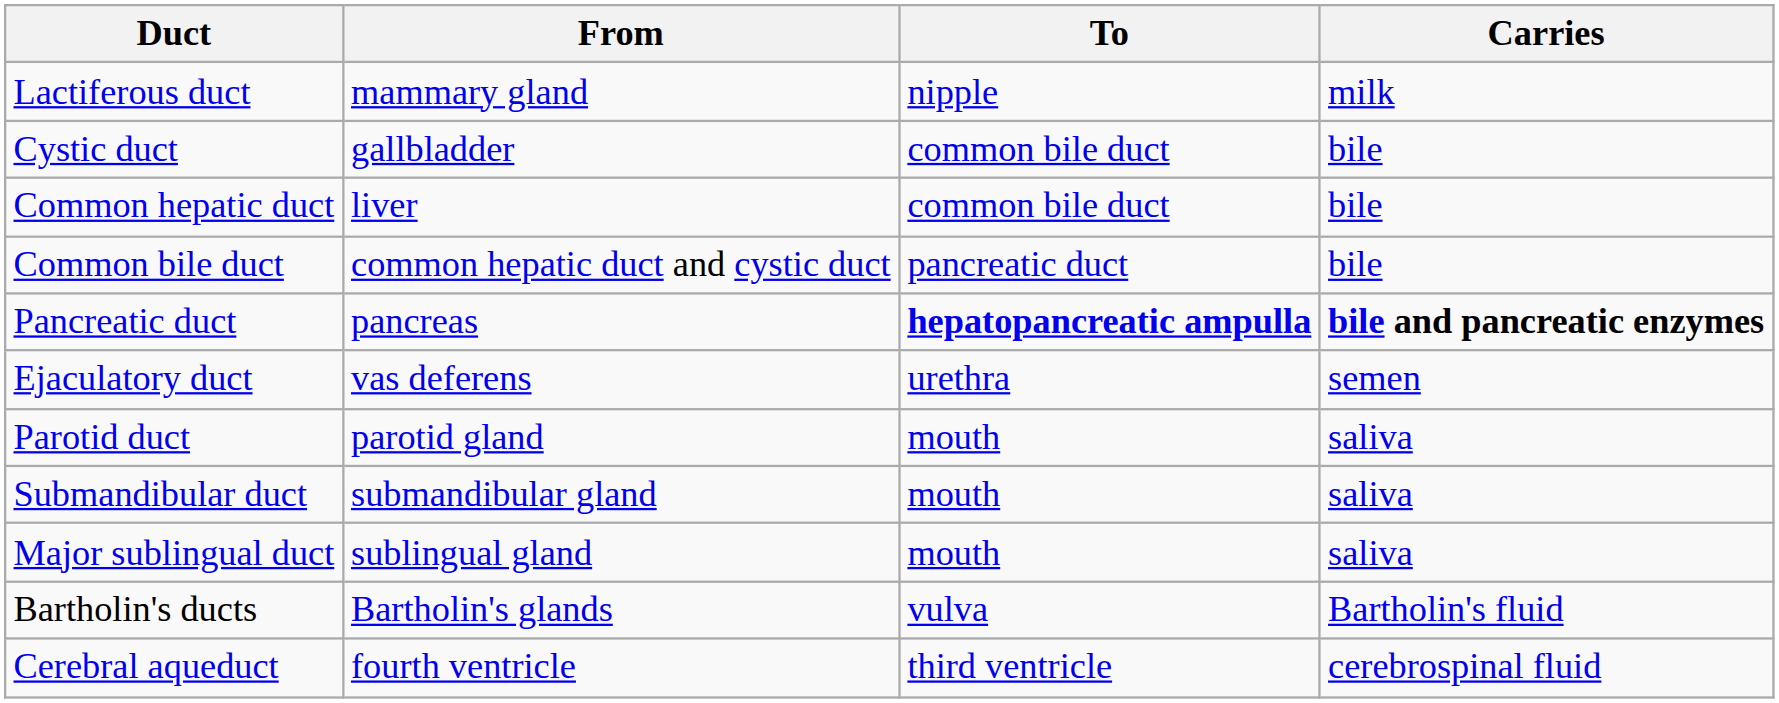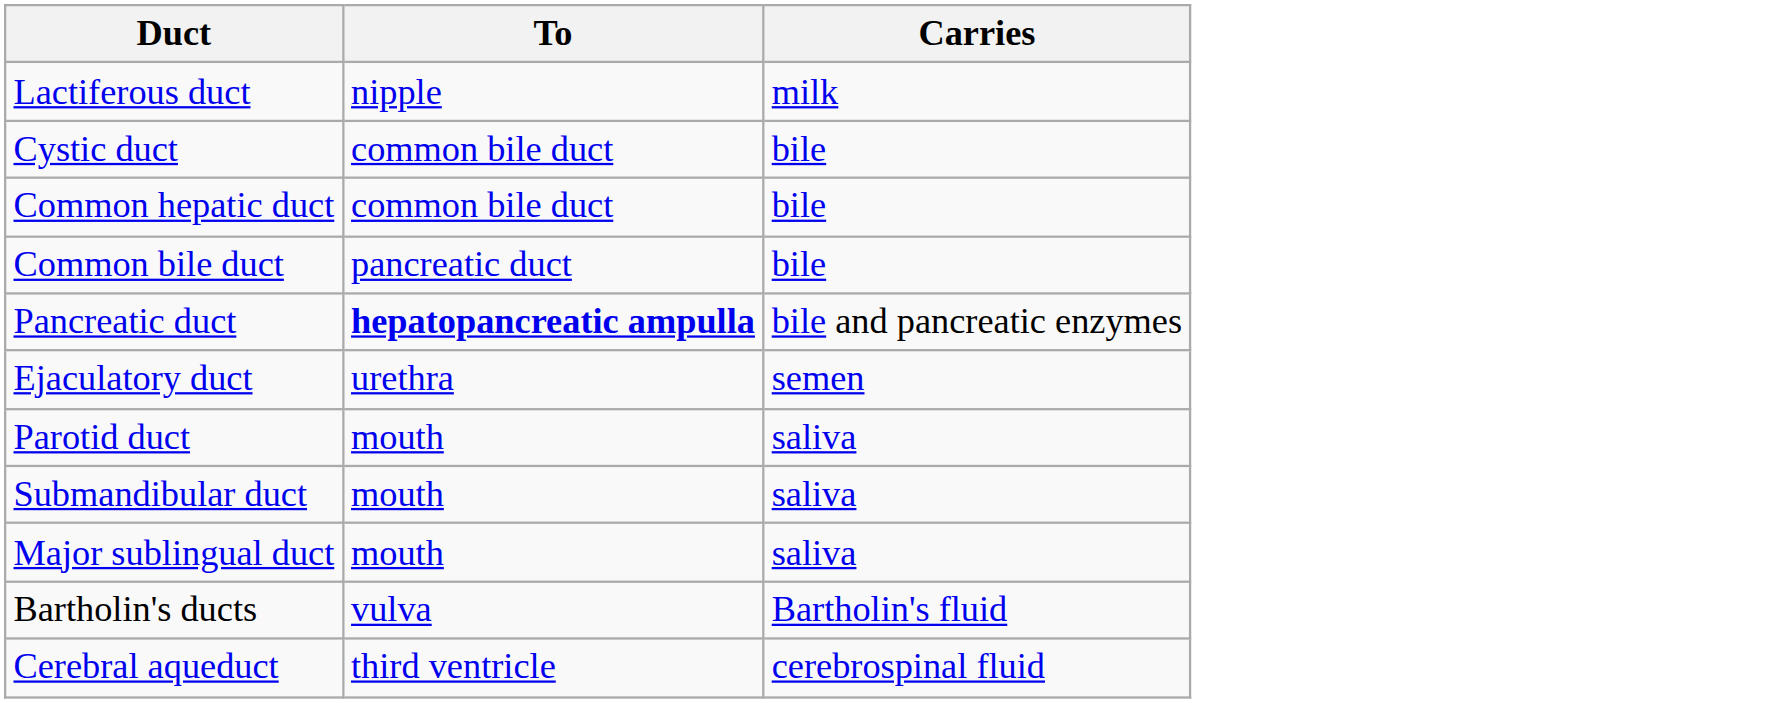- column: From | mammary gland | gallbladder | liver | common hepatic duct and cystic duct | pancreas | vas deferens | parotid gland | submandibular gland | sublingual gland | Bartholin's glands | fourth ventricle
Pancreatic duct | Carries: bold -> normal
